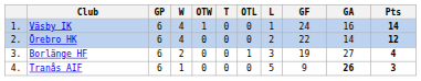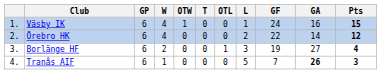Väsby IK | Pts: 14 -> 15
Tranås AIF | GF: 9 -> 7
